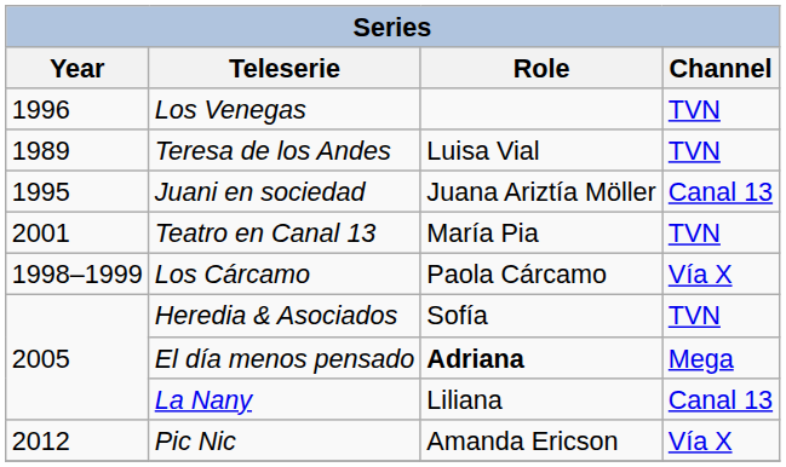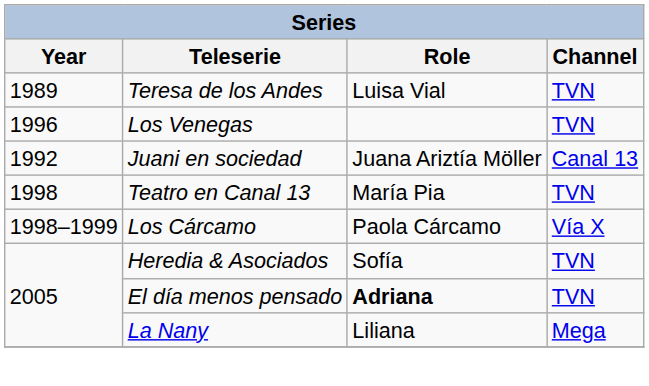rows swapped: Teresa de los Andes <-> Los Venegas
Juani en sociedad | Year: 1995 -> 1992
Teatro en Canal 13 | Year: 2001 -> 1998
El día menos pensado | Channel: Mega -> TVN
La Nany | Channel: Canal 13 -> Mega
- row: 2012 | Pic Nic | Amanda Ericson | Vía X
